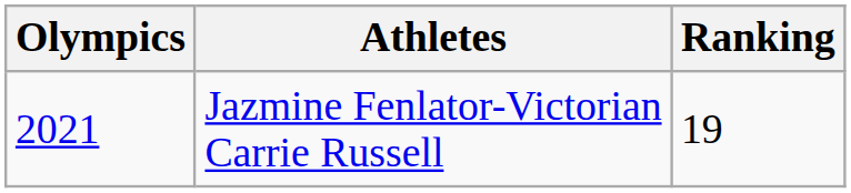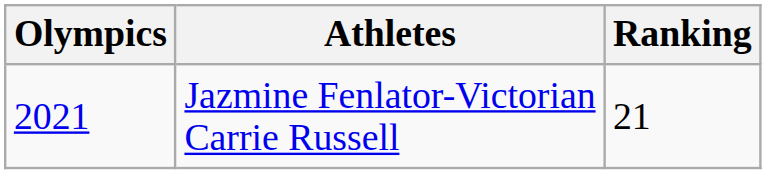Jazmine Fenlator-Victorian Carrie Russell | Ranking: 19 -> 21
